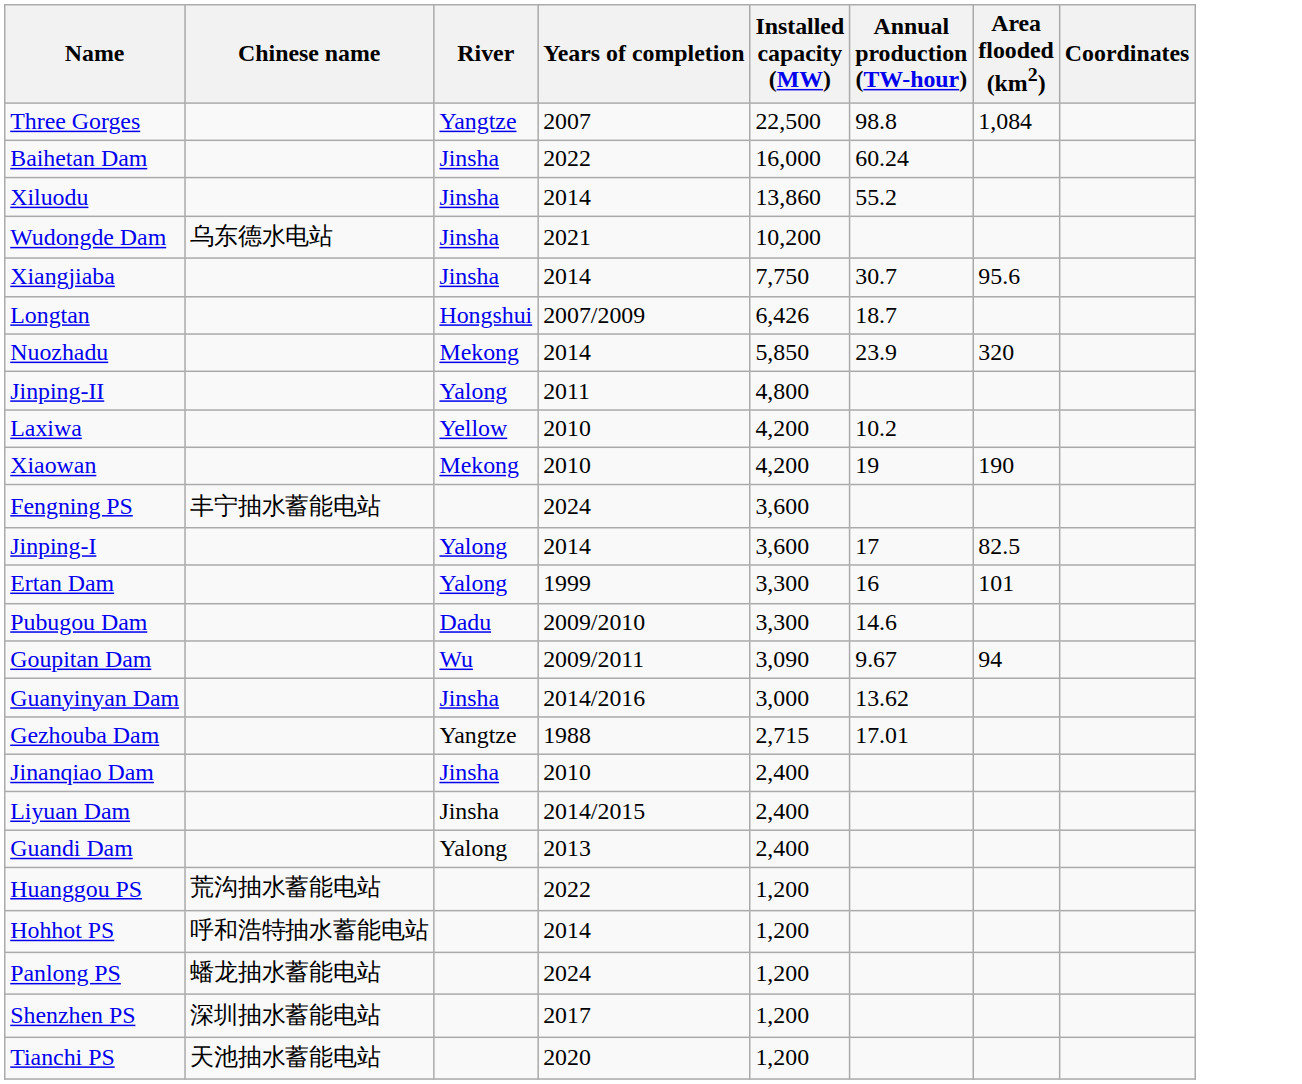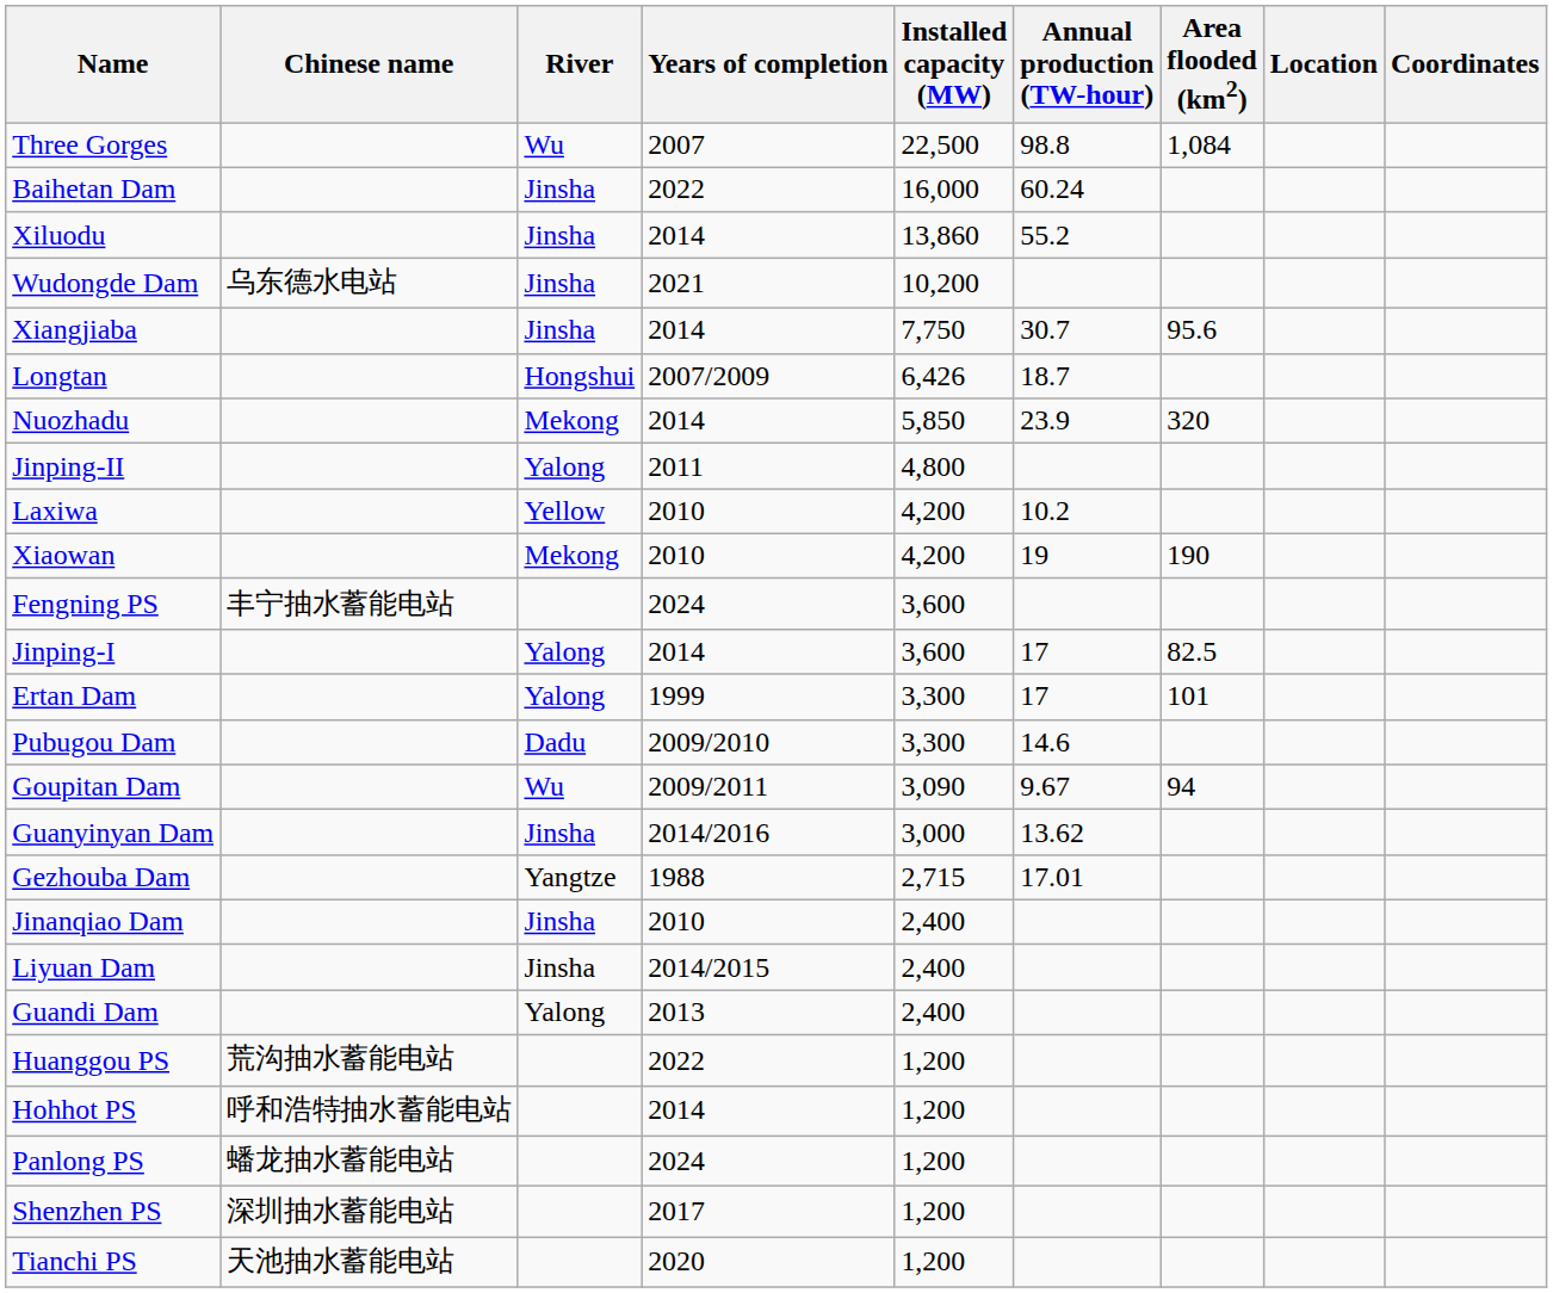+ column: Location
Three Gorges | River: Yangtze -> Wu
Ertan Dam | Annual production (TW-hour): 16 -> 17
